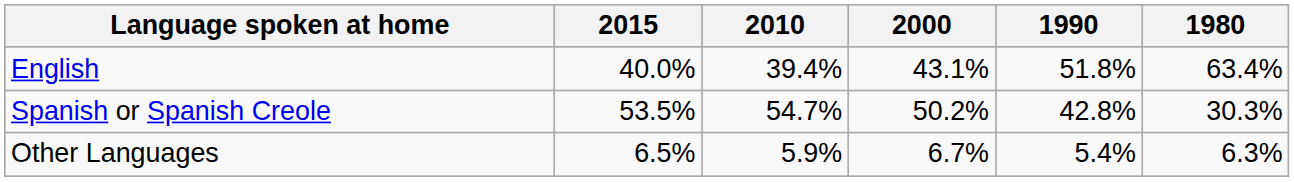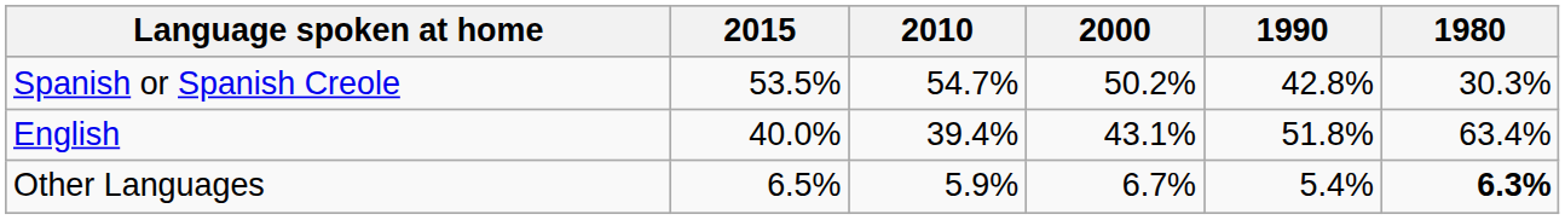rows swapped: English <-> Spanish or Spanish Creole
Other Languages | 1980: normal -> bold
